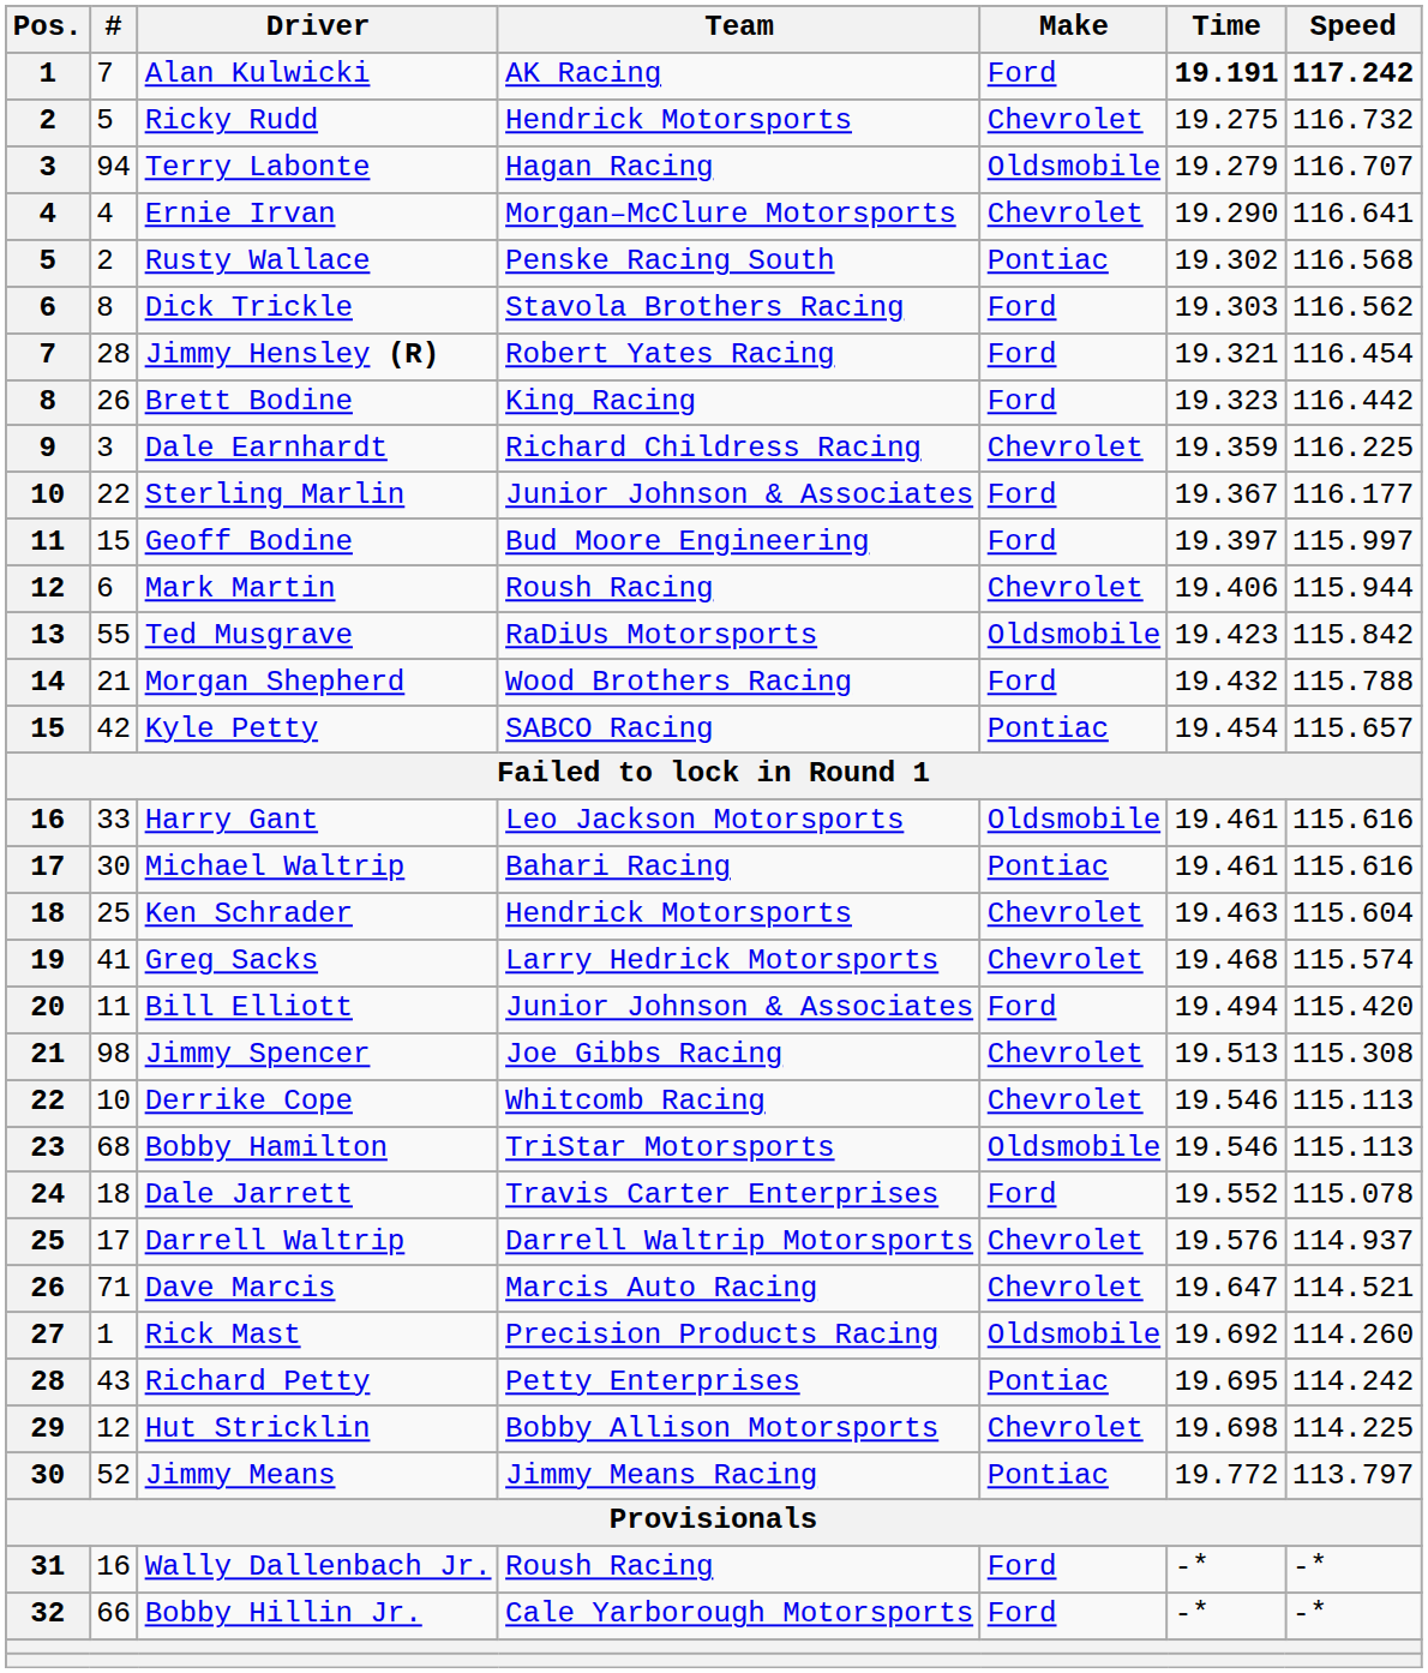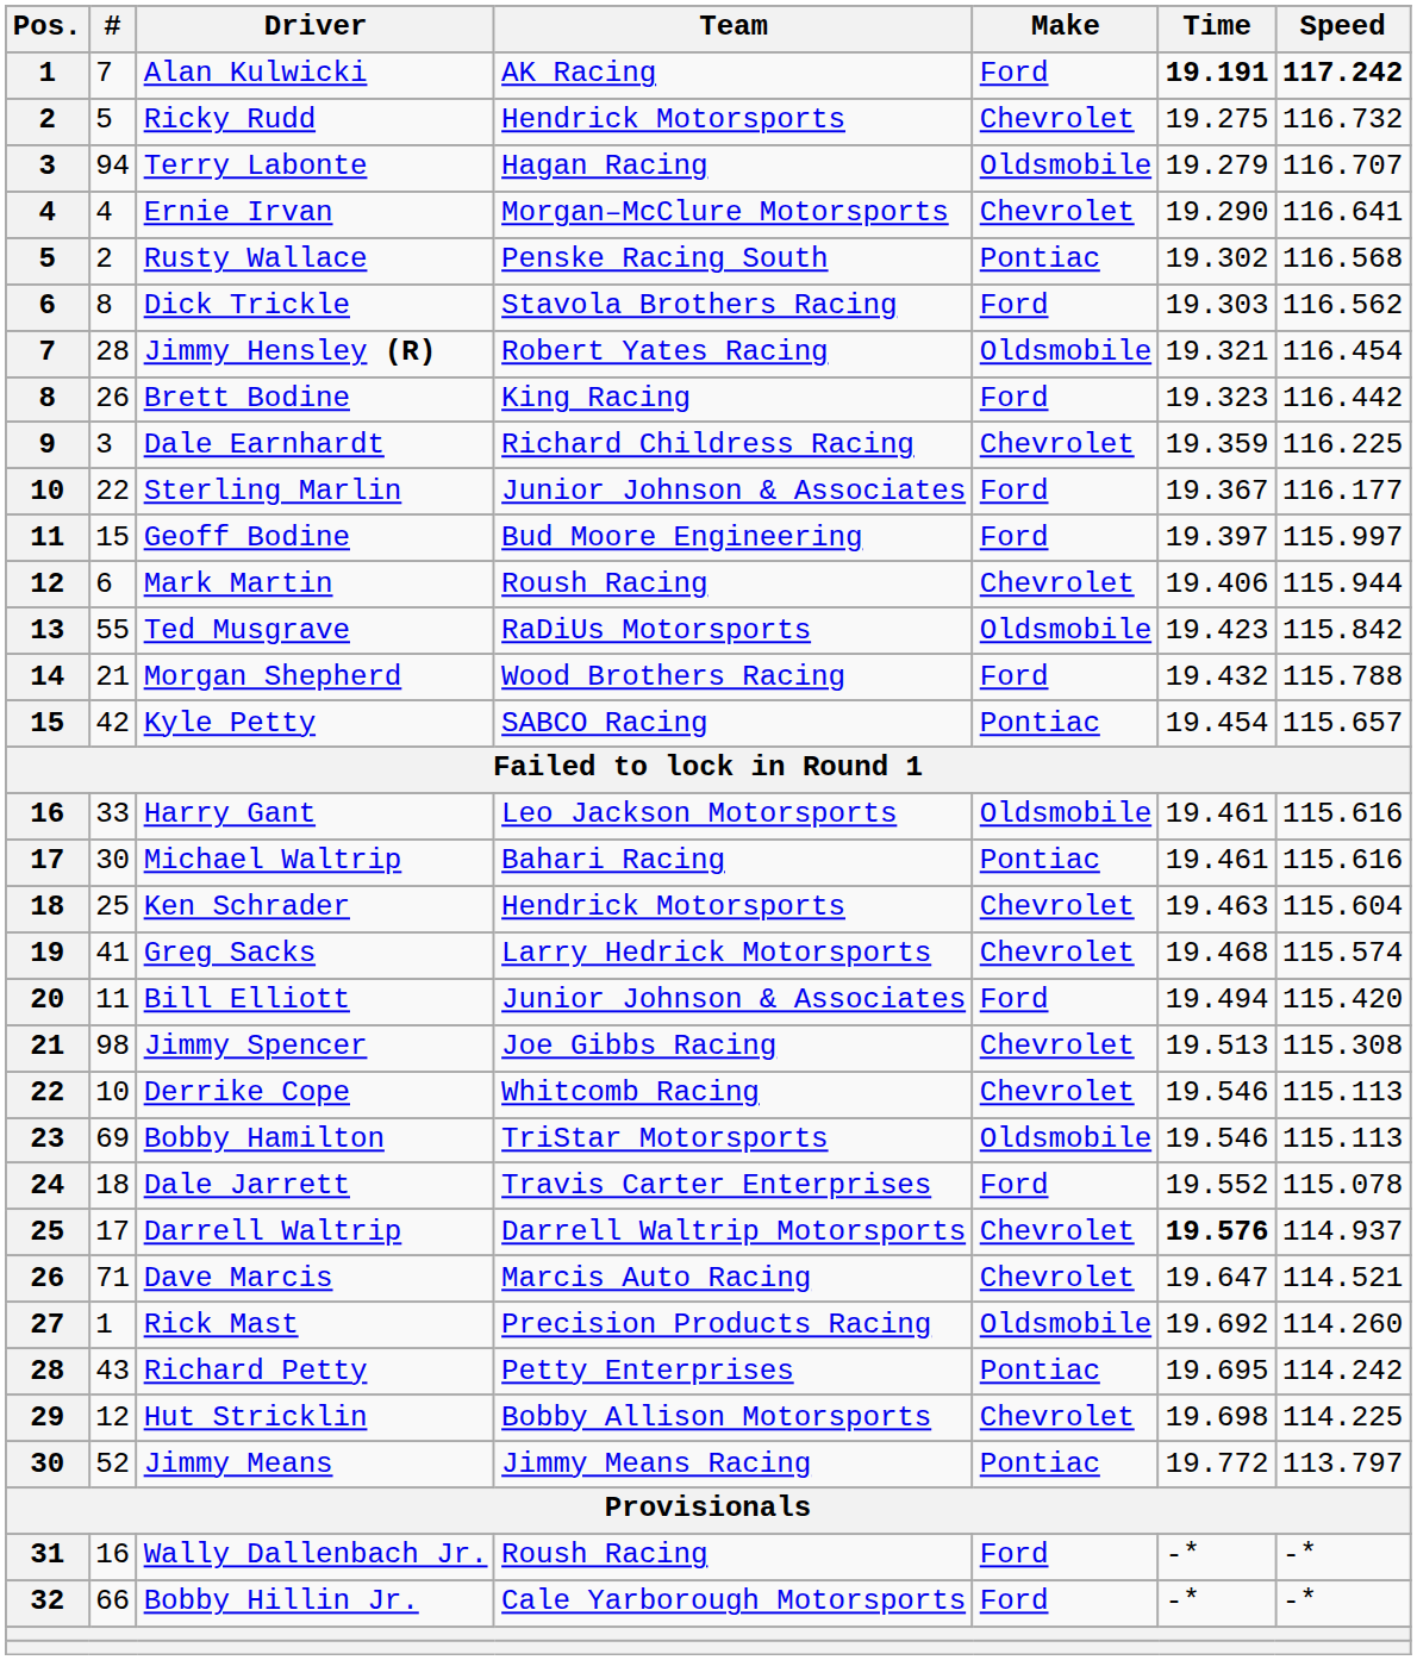Jimmy Hensley (R) | Make: Ford -> Oldsmobile
Bobby Hamilton | #: 68 -> 69
Darrell Waltrip | Time: normal -> bold
